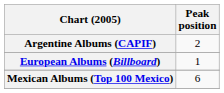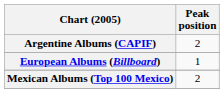Mexican Albums (Top 100 Mexico) | Peak position: 6 -> 2
